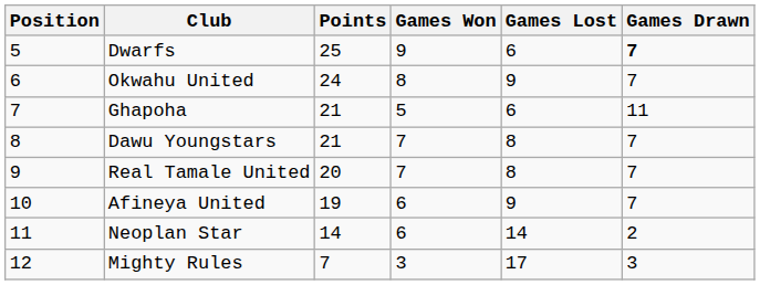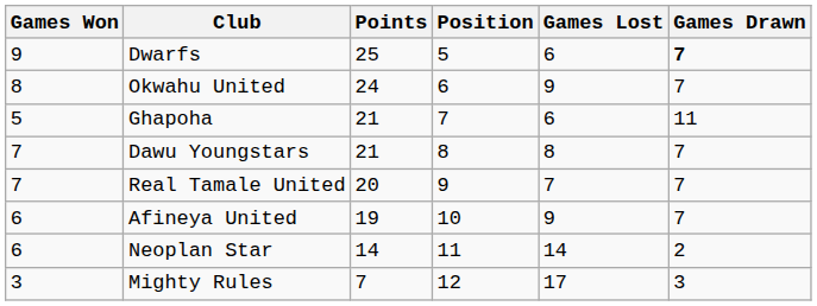columns swapped: Position <-> Games Won
Real Tamale United | Games Lost: 8 -> 7
